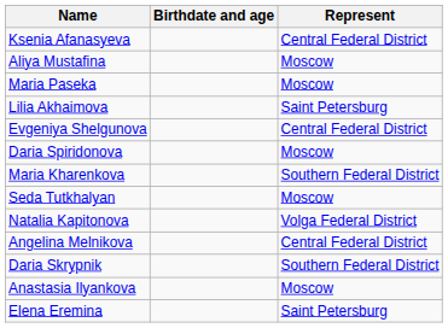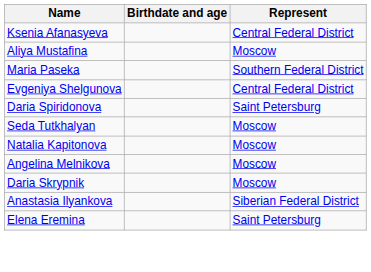Maria Paseka | Represent: Moscow -> Southern Federal District
- row: Lilia Akhaimova | Saint Petersburg
Daria Spiridonova | Represent: Moscow -> Saint Petersburg
- row: Maria Kharenkova | Southern Federal District
Natalia Kapitonova | Represent: Volga Federal District -> Moscow
Angelina Melnikova | Represent: Central Federal District -> Moscow
Daria Skrypnik | Represent: Southern Federal District -> Moscow
Anastasia Ilyankova | Represent: Moscow -> Siberian Federal District
